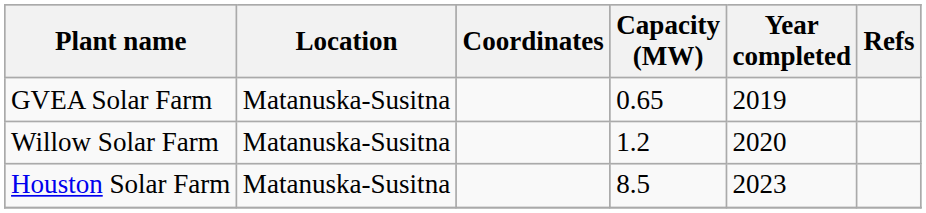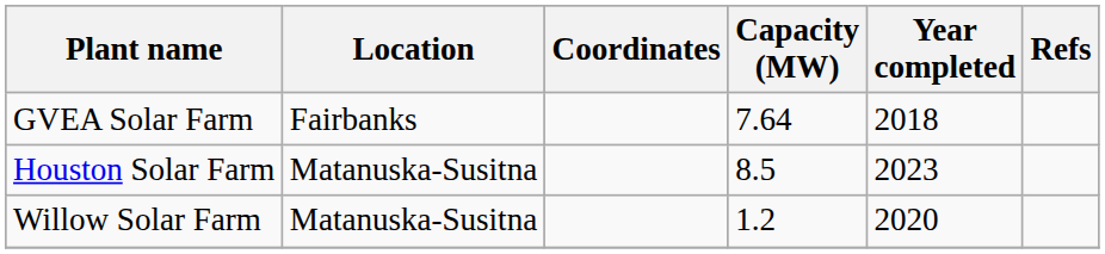GVEA Solar Farm | Location: Matanuska-Susitna -> Fairbanks
GVEA Solar Farm | Capacity (MW): 0.65 -> 7.64
GVEA Solar Farm | Year completed: 2019 -> 2018
rows swapped: Houston Solar Farm <-> Willow Solar Farm
